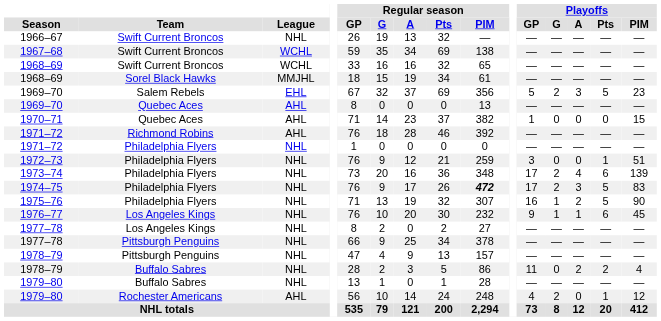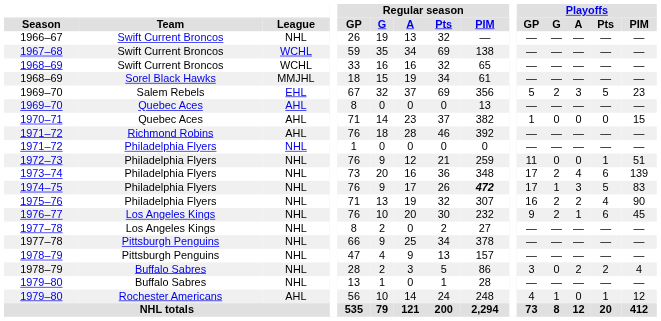1972–73 | Playoffs / GP: 3 -> 11
1974–75 | Playoffs / G: 2 -> 1
1975–76 | Playoffs / G: 1 -> 2
1975–76 | Playoffs / Pts: 5 -> 4
1976–77 | Playoffs / G: 1 -> 2
1978–79 / Buffalo Sabres | Playoffs / GP: 11 -> 3
1979–80 / Rochester Americans | Playoffs / G: 2 -> 1
